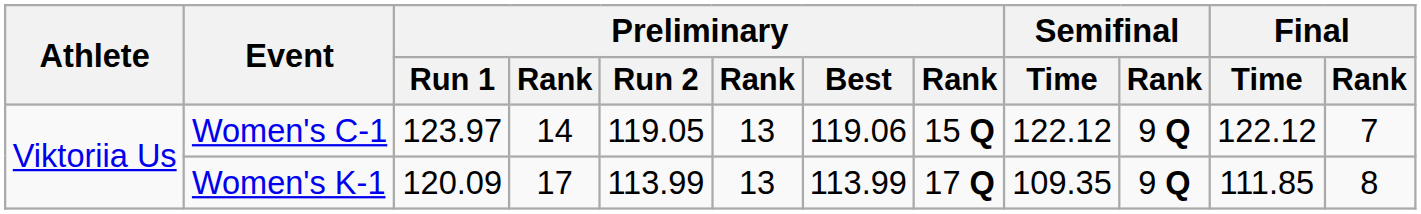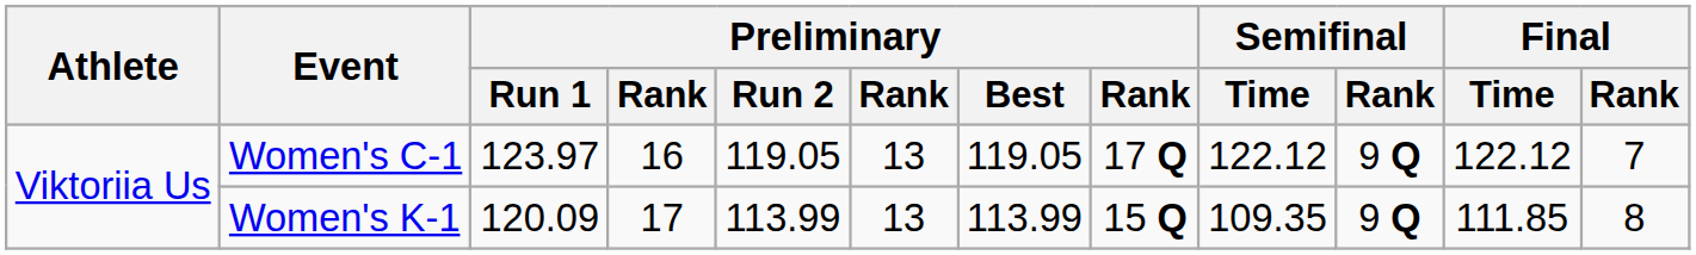Women's C-1 | column 4: 14 -> 16
Women's C-1 | Preliminary / Best: 119.06 -> 119.05
Women's C-1 | column 8: 15 Q -> 17 Q
Women's K-1 | column 8: 17 Q -> 15 Q
